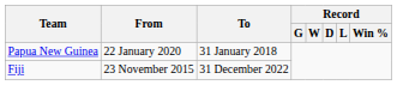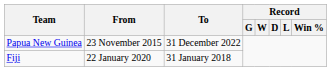Papua New Guinea | From: 22 January 2020 -> 23 November 2015
Papua New Guinea | To: 31 January 2018 -> 31 December 2022
Fiji | From: 23 November 2015 -> 22 January 2020
Fiji | To: 31 December 2022 -> 31 January 2018
